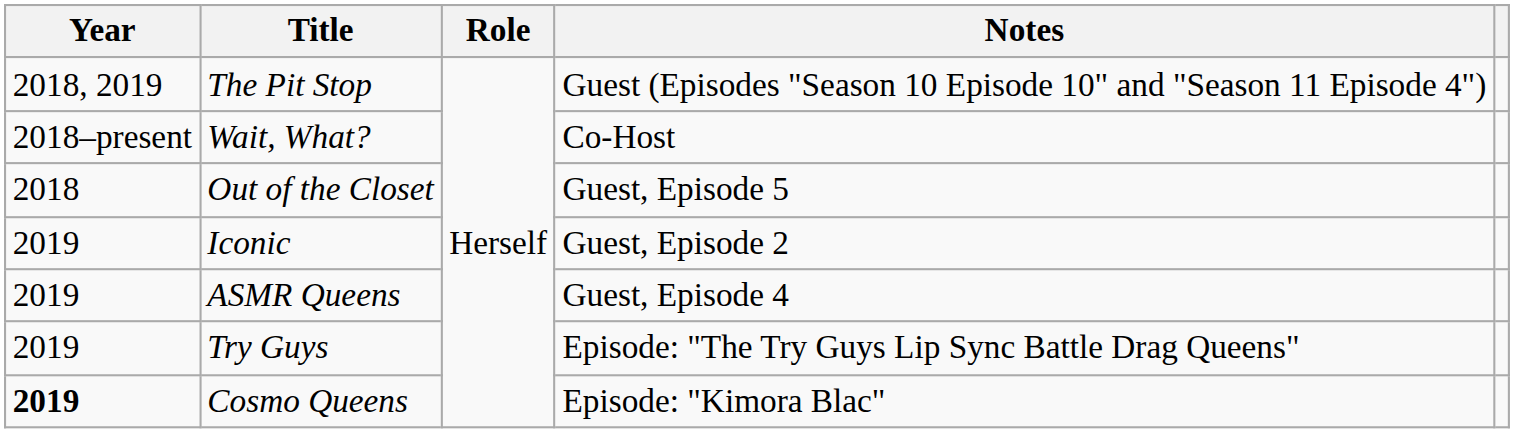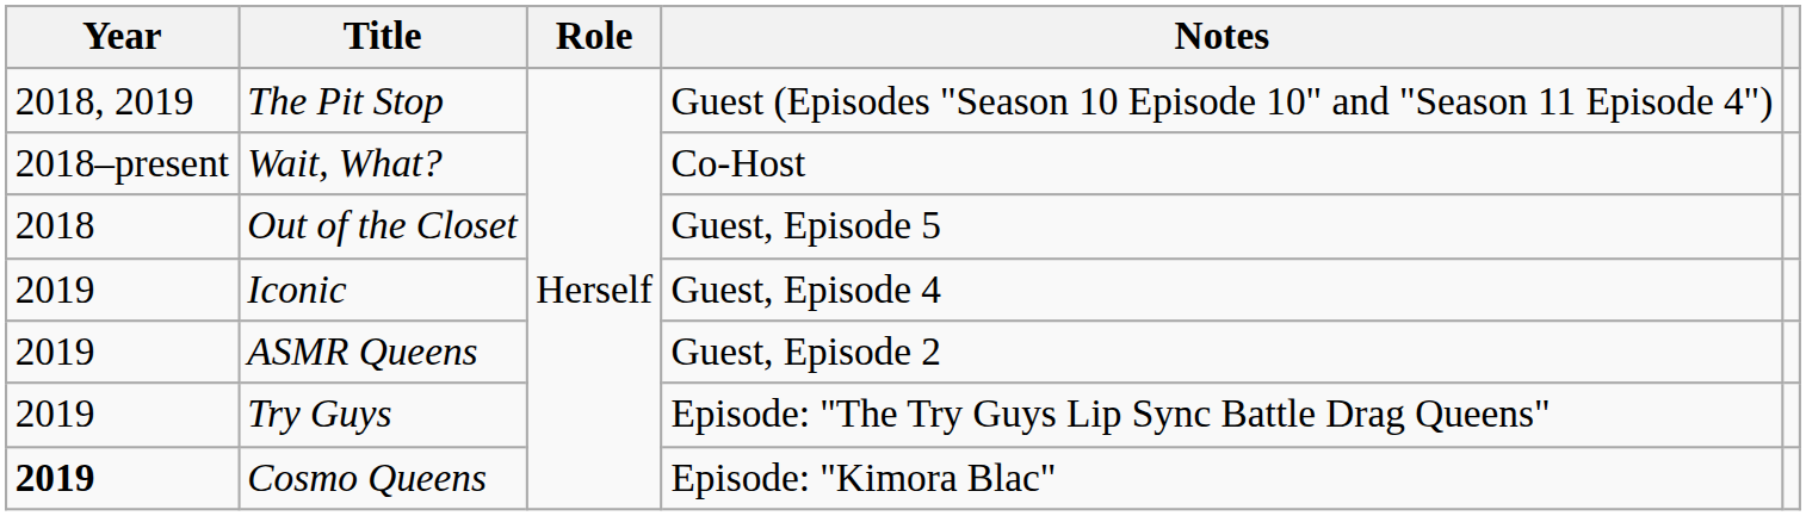Iconic | Notes: Guest, Episode 2 -> Guest, Episode 4
ASMR Queens | Notes: Guest, Episode 4 -> Guest, Episode 2
